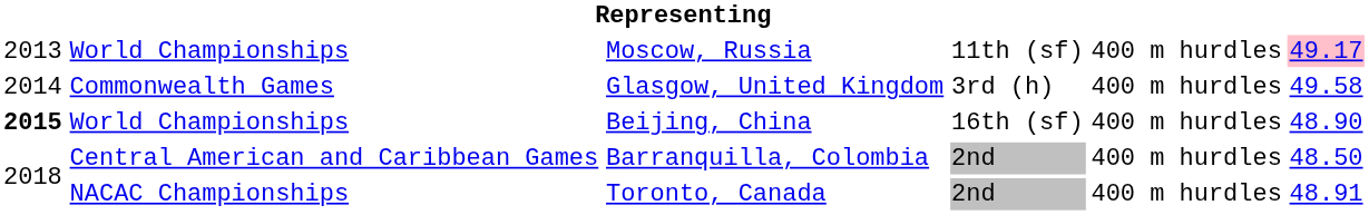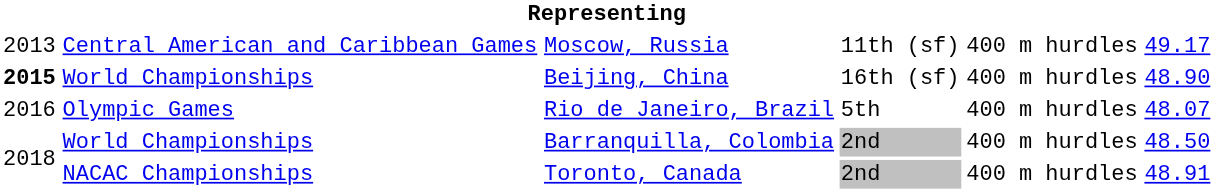Moscow, Russia | column 2: World Championships -> Central American and Caribbean Games
Moscow, Russia | column 6: pink background -> no background
- row: 2014 | Commonwealth Games | Glasgow, United Kingdom | 3rd (h) | 400 m hurdles | 49.58
+ row: 2016 | Olympic Games | Rio de Janeiro, Brazil | 5th | 400 m hurdles | 48.07
Barranquilla, Colombia | column 2: Central American and Caribbean Games -> World Championships
